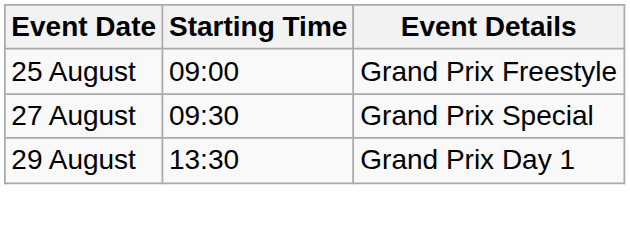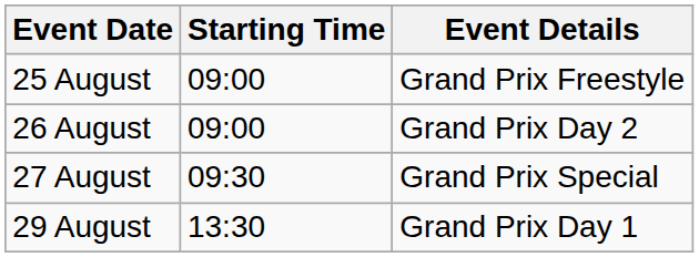+ row: 26 August | 09:00 | Grand Prix Day 2
